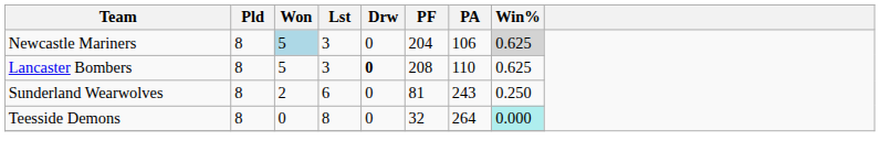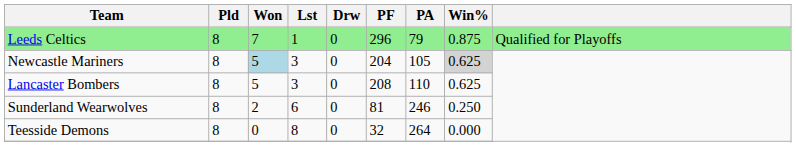+ row: Leeds Celtics | 8 | 7 | 1 | 0 | 296 | 79 | 0.875 | Qualified for Playoffs
Newcastle Mariners | PA: 106 -> 105
Lancaster Bombers | Drw: bold -> normal
Sunderland Wearwolves | PA: 243 -> 246
Teesside Demons | Win%: paleturquoise background -> no background
